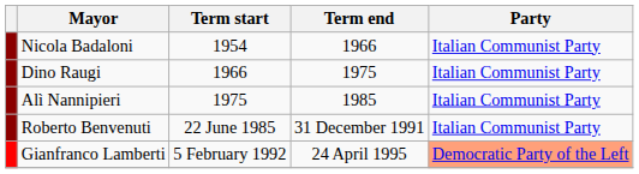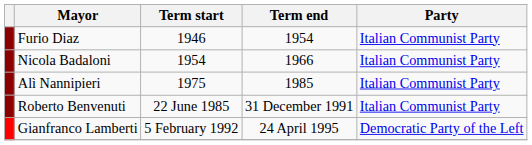+ row: Furio Diaz | 1946 | 1954 | Italian Communist Party
- row: Dino Raugi | 1966 | 1975 | Italian Communist Party
Gianfranco Lamberti | Party: lightsalmon background -> no background
